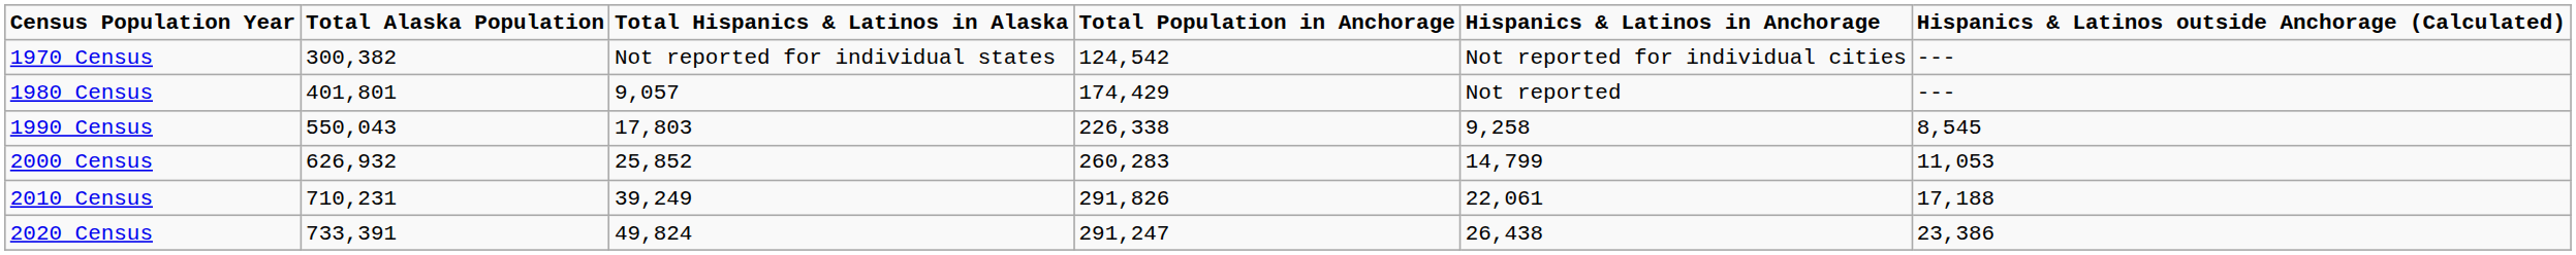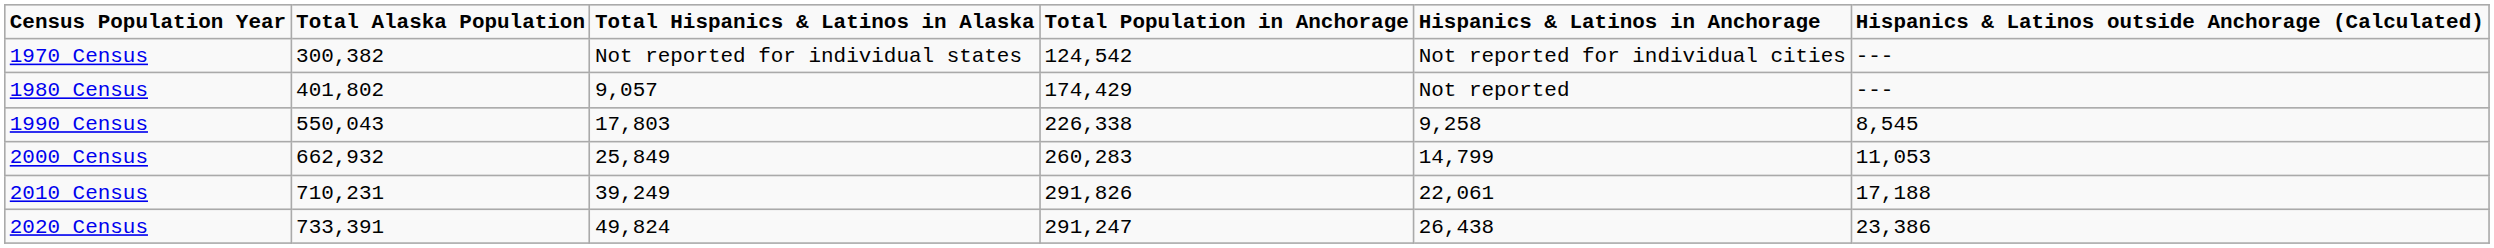1980 Census | Total Alaska Population: 401,801 -> 401,802
2000 Census | Total Alaska Population: 626,932 -> 662,932
2000 Census | Total Hispanics & Latinos in Alaska: 25,852 -> 25,849
